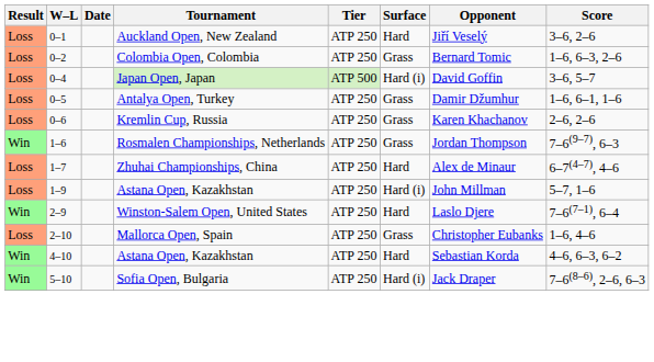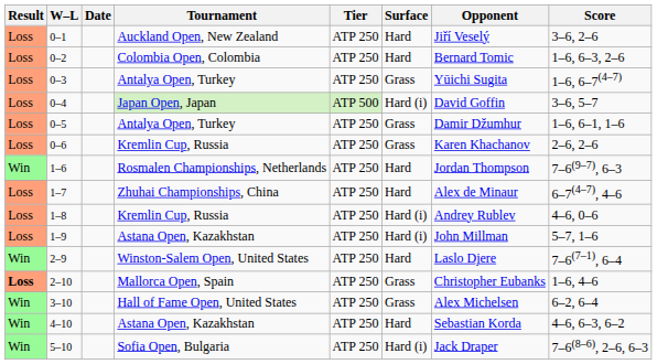0–2 | Surface: Grass -> Hard
+ row: Loss | 0–3 | Antalya Open, Turkey | ATP 250 | Grass | Yūichi Sugita | 1–6, 6–7(4–7)
1–6 | Surface: Grass -> Hard
+ row: Loss | 1–8 | Kremlin Cup, Russia | ATP 250 | Hard (i) | Andrey Rublev | 4–6, 0–6
2–10 | Result: normal -> bold
+ row: Win | 3–10 | Hall of Fame Open, United States | ATP 250 | Grass | Alex Michelsen | 6–2, 6–4
